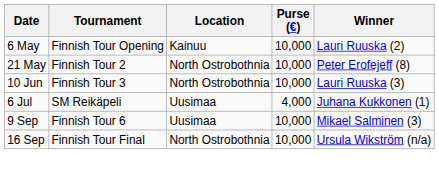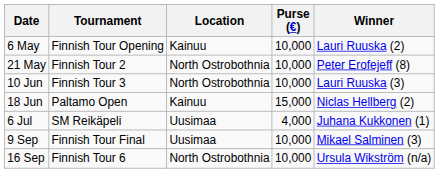+ row: 18 Jun | Paltamo Open | Kainuu | 15,000 | Niclas Hellberg (2)
9 Sep | Tournament: Finnish Tour 6 -> Finnish Tour Final
16 Sep | Tournament: Finnish Tour Final -> Finnish Tour 6
